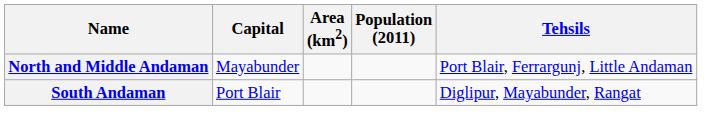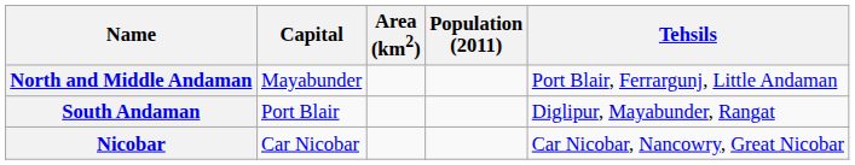+ row: Nicobar | Car Nicobar | Car Nicobar, Nancowry, Great Nicobar
